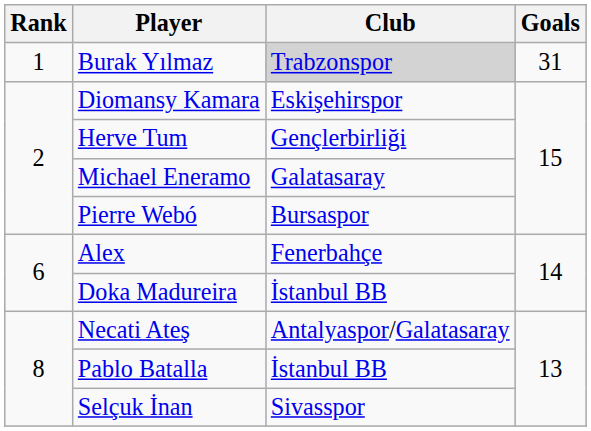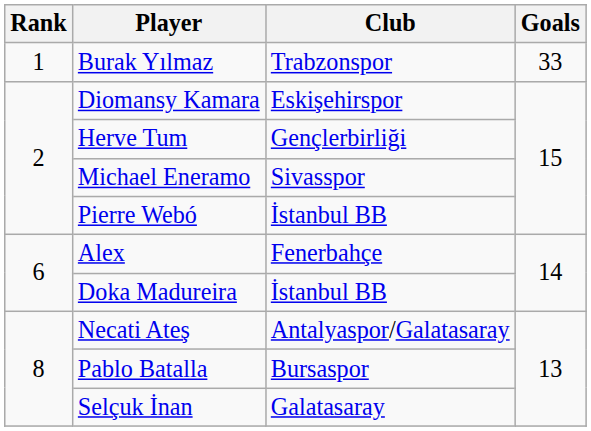Burak Yılmaz | Club: lightgrey background -> no background
Burak Yılmaz | Goals: 31 -> 33
Michael Eneramo | Club: Galatasaray -> Sivasspor
Pierre Webó | Club: Bursaspor -> İstanbul BB
Pablo Batalla | Club: İstanbul BB -> Bursaspor
Selçuk İnan | Club: Sivasspor -> Galatasaray
